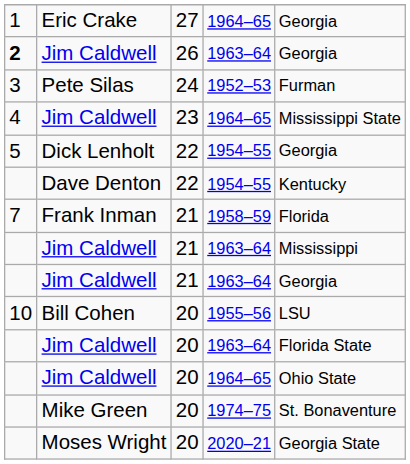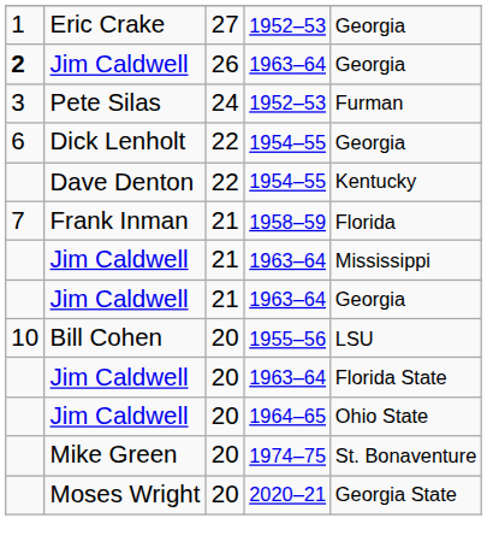Eric Crake | column 4: 1964–65 -> 1952–53
- row: 4 | Jim Caldwell | 23 | 1964–65 | Mississippi State
Dick Lenholt | column 1: 5 -> 6
